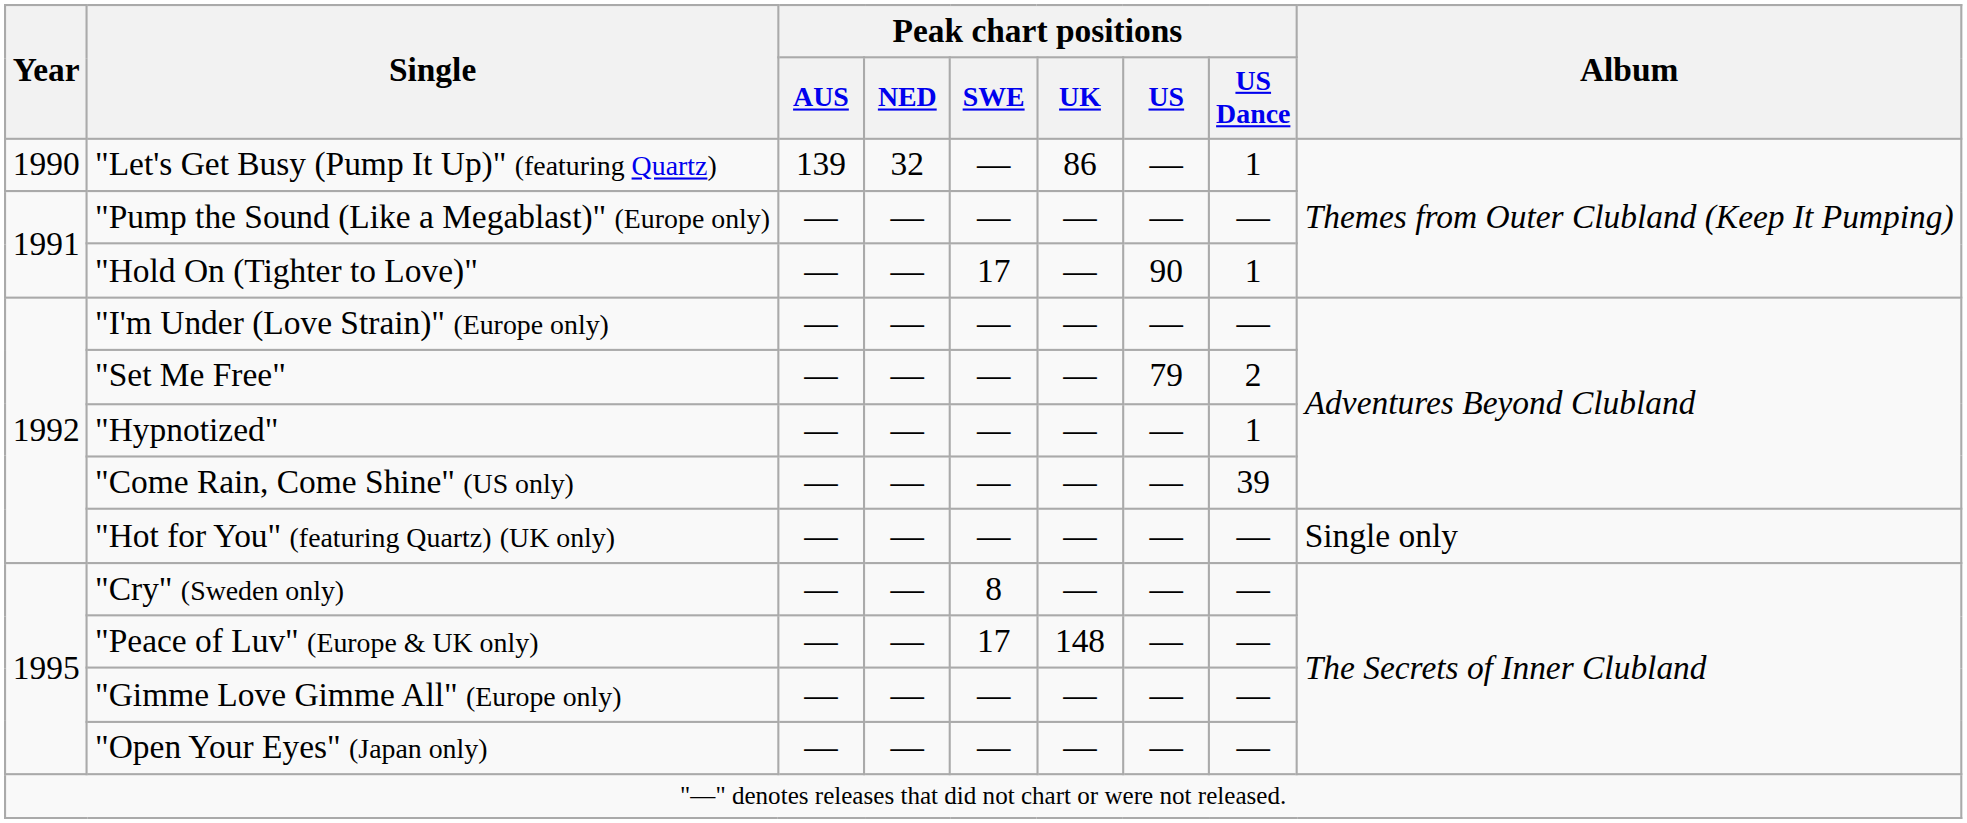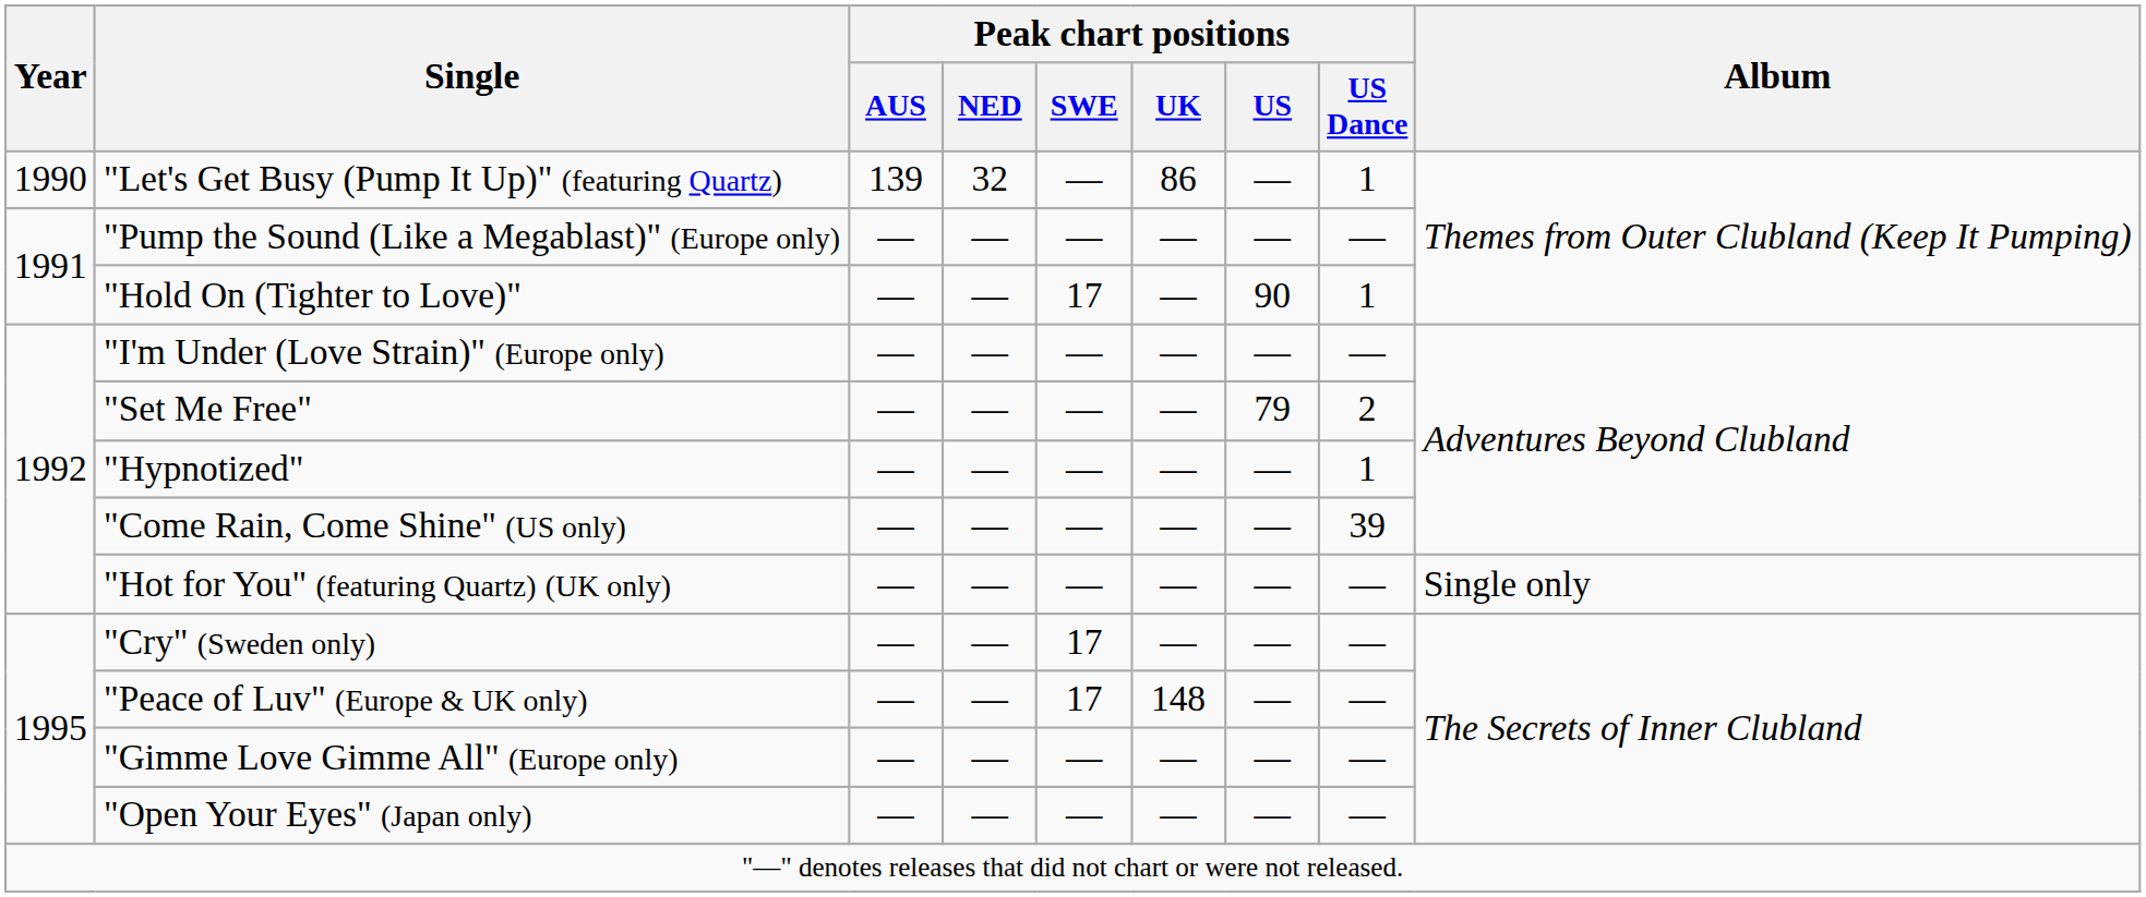"Cry" (Sweden only) | Peak chart positions / SWE: 8 -> 17
